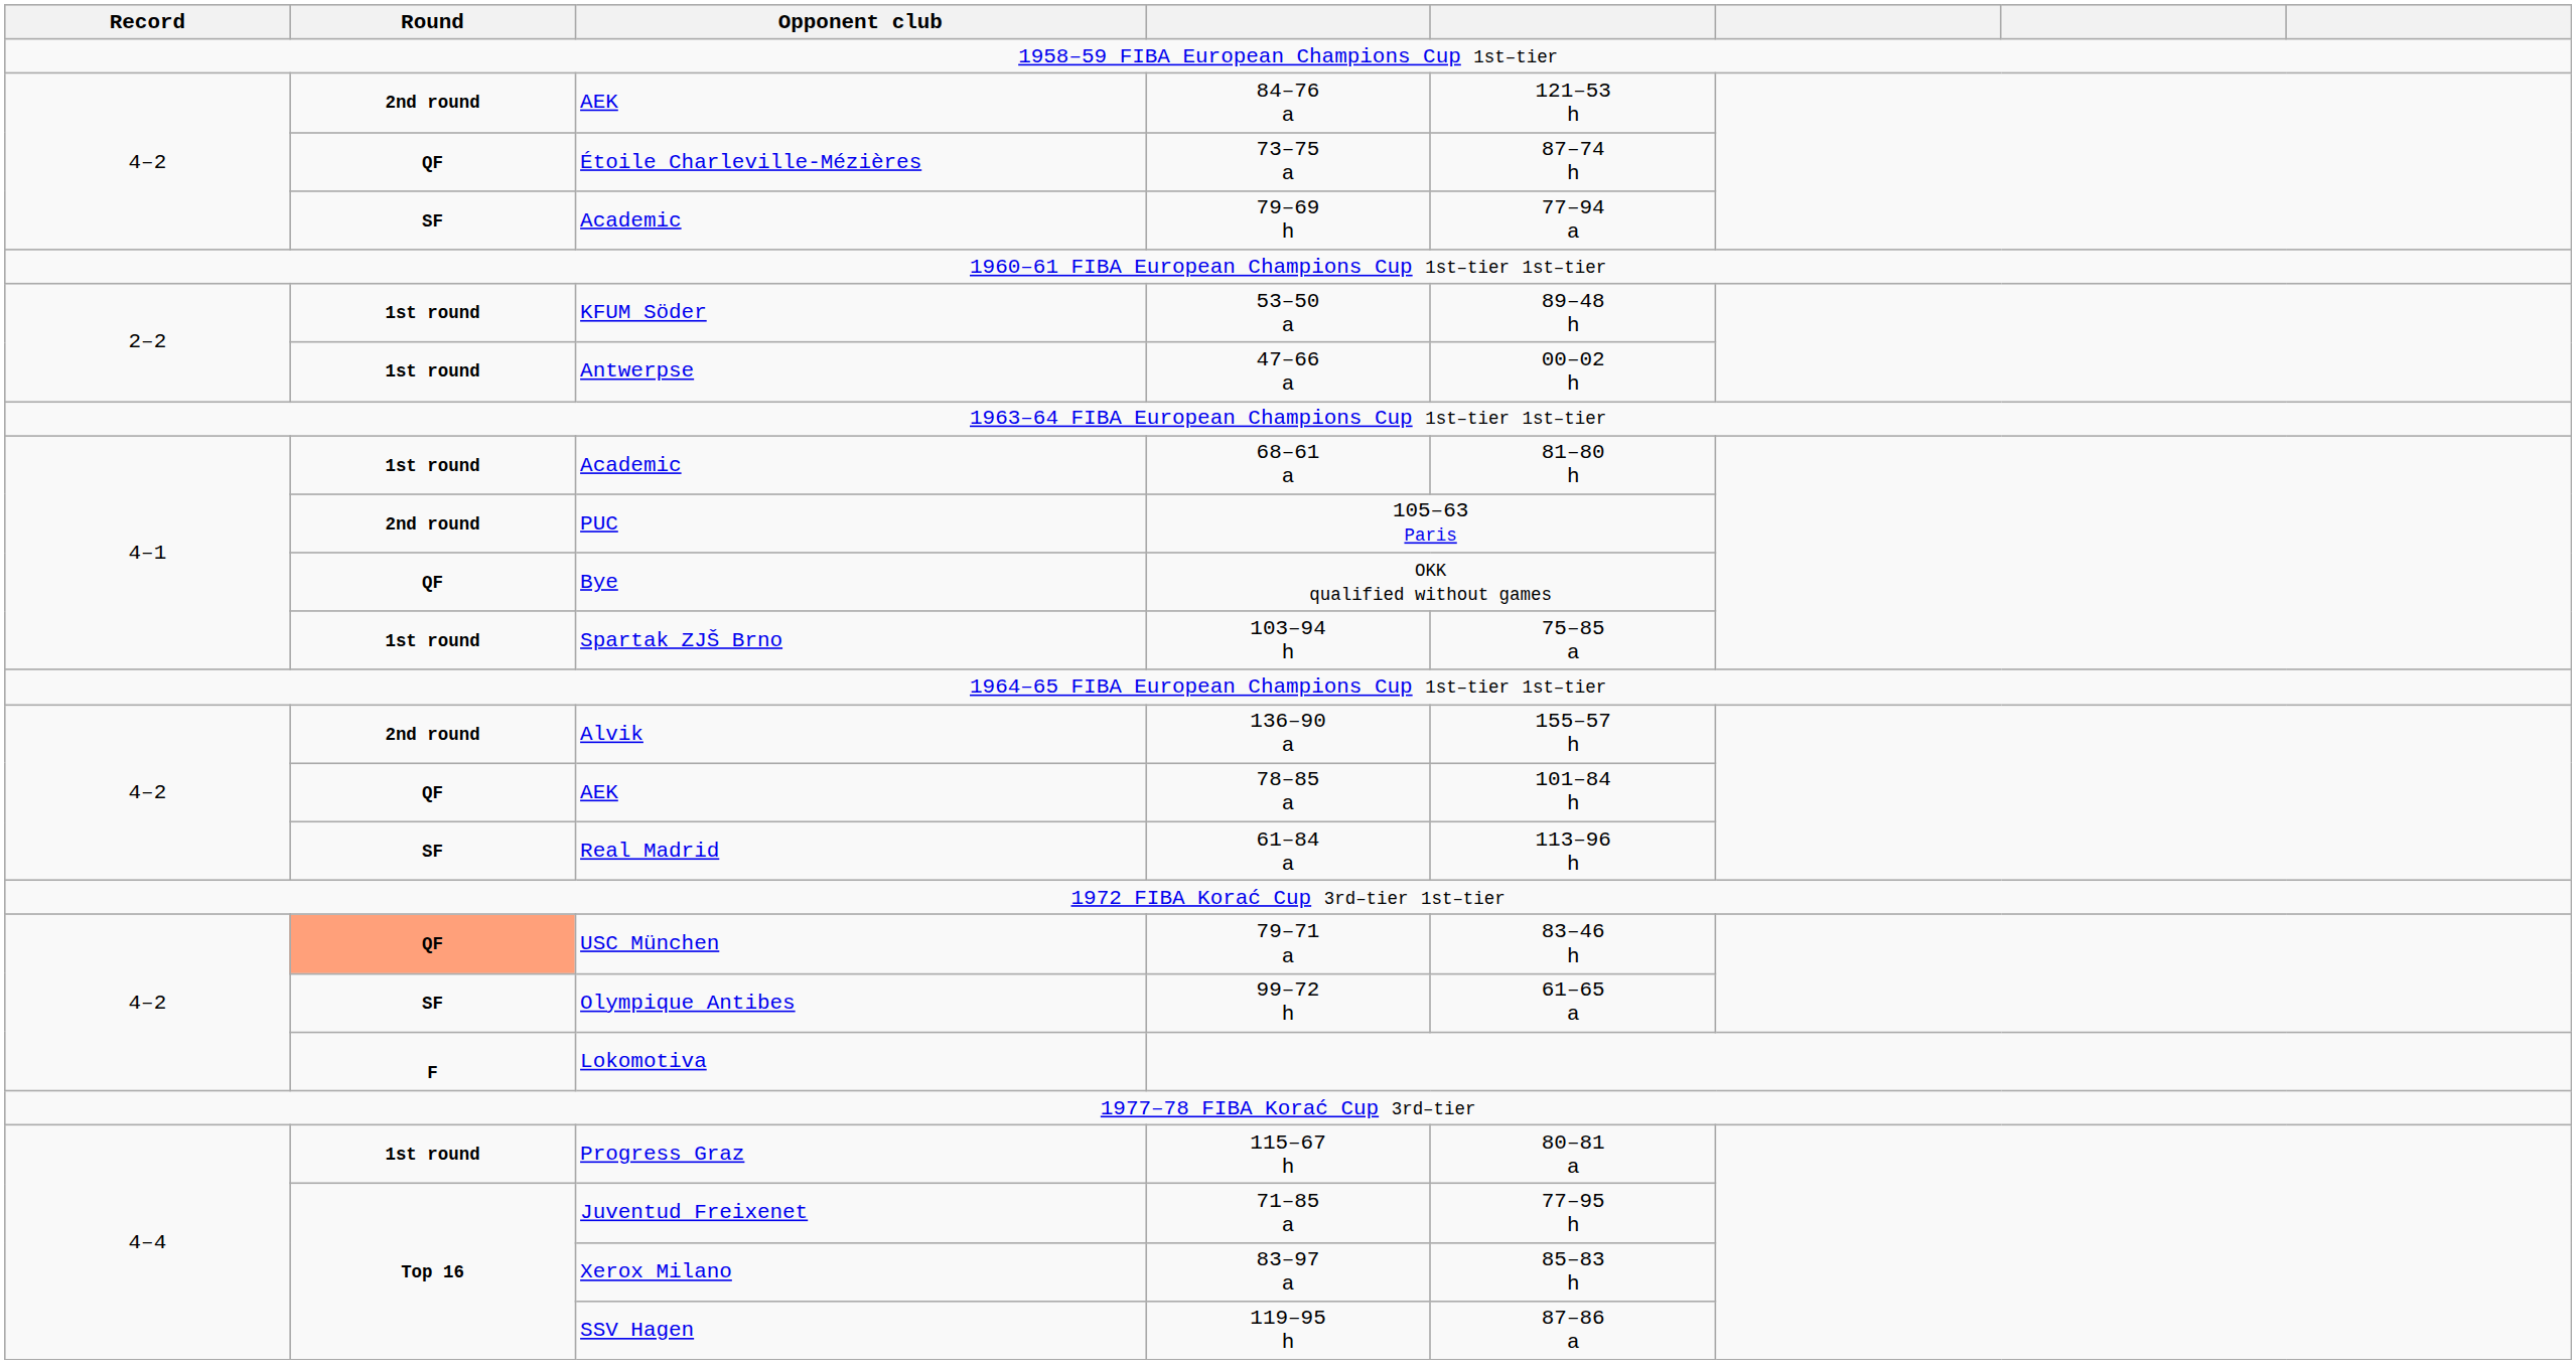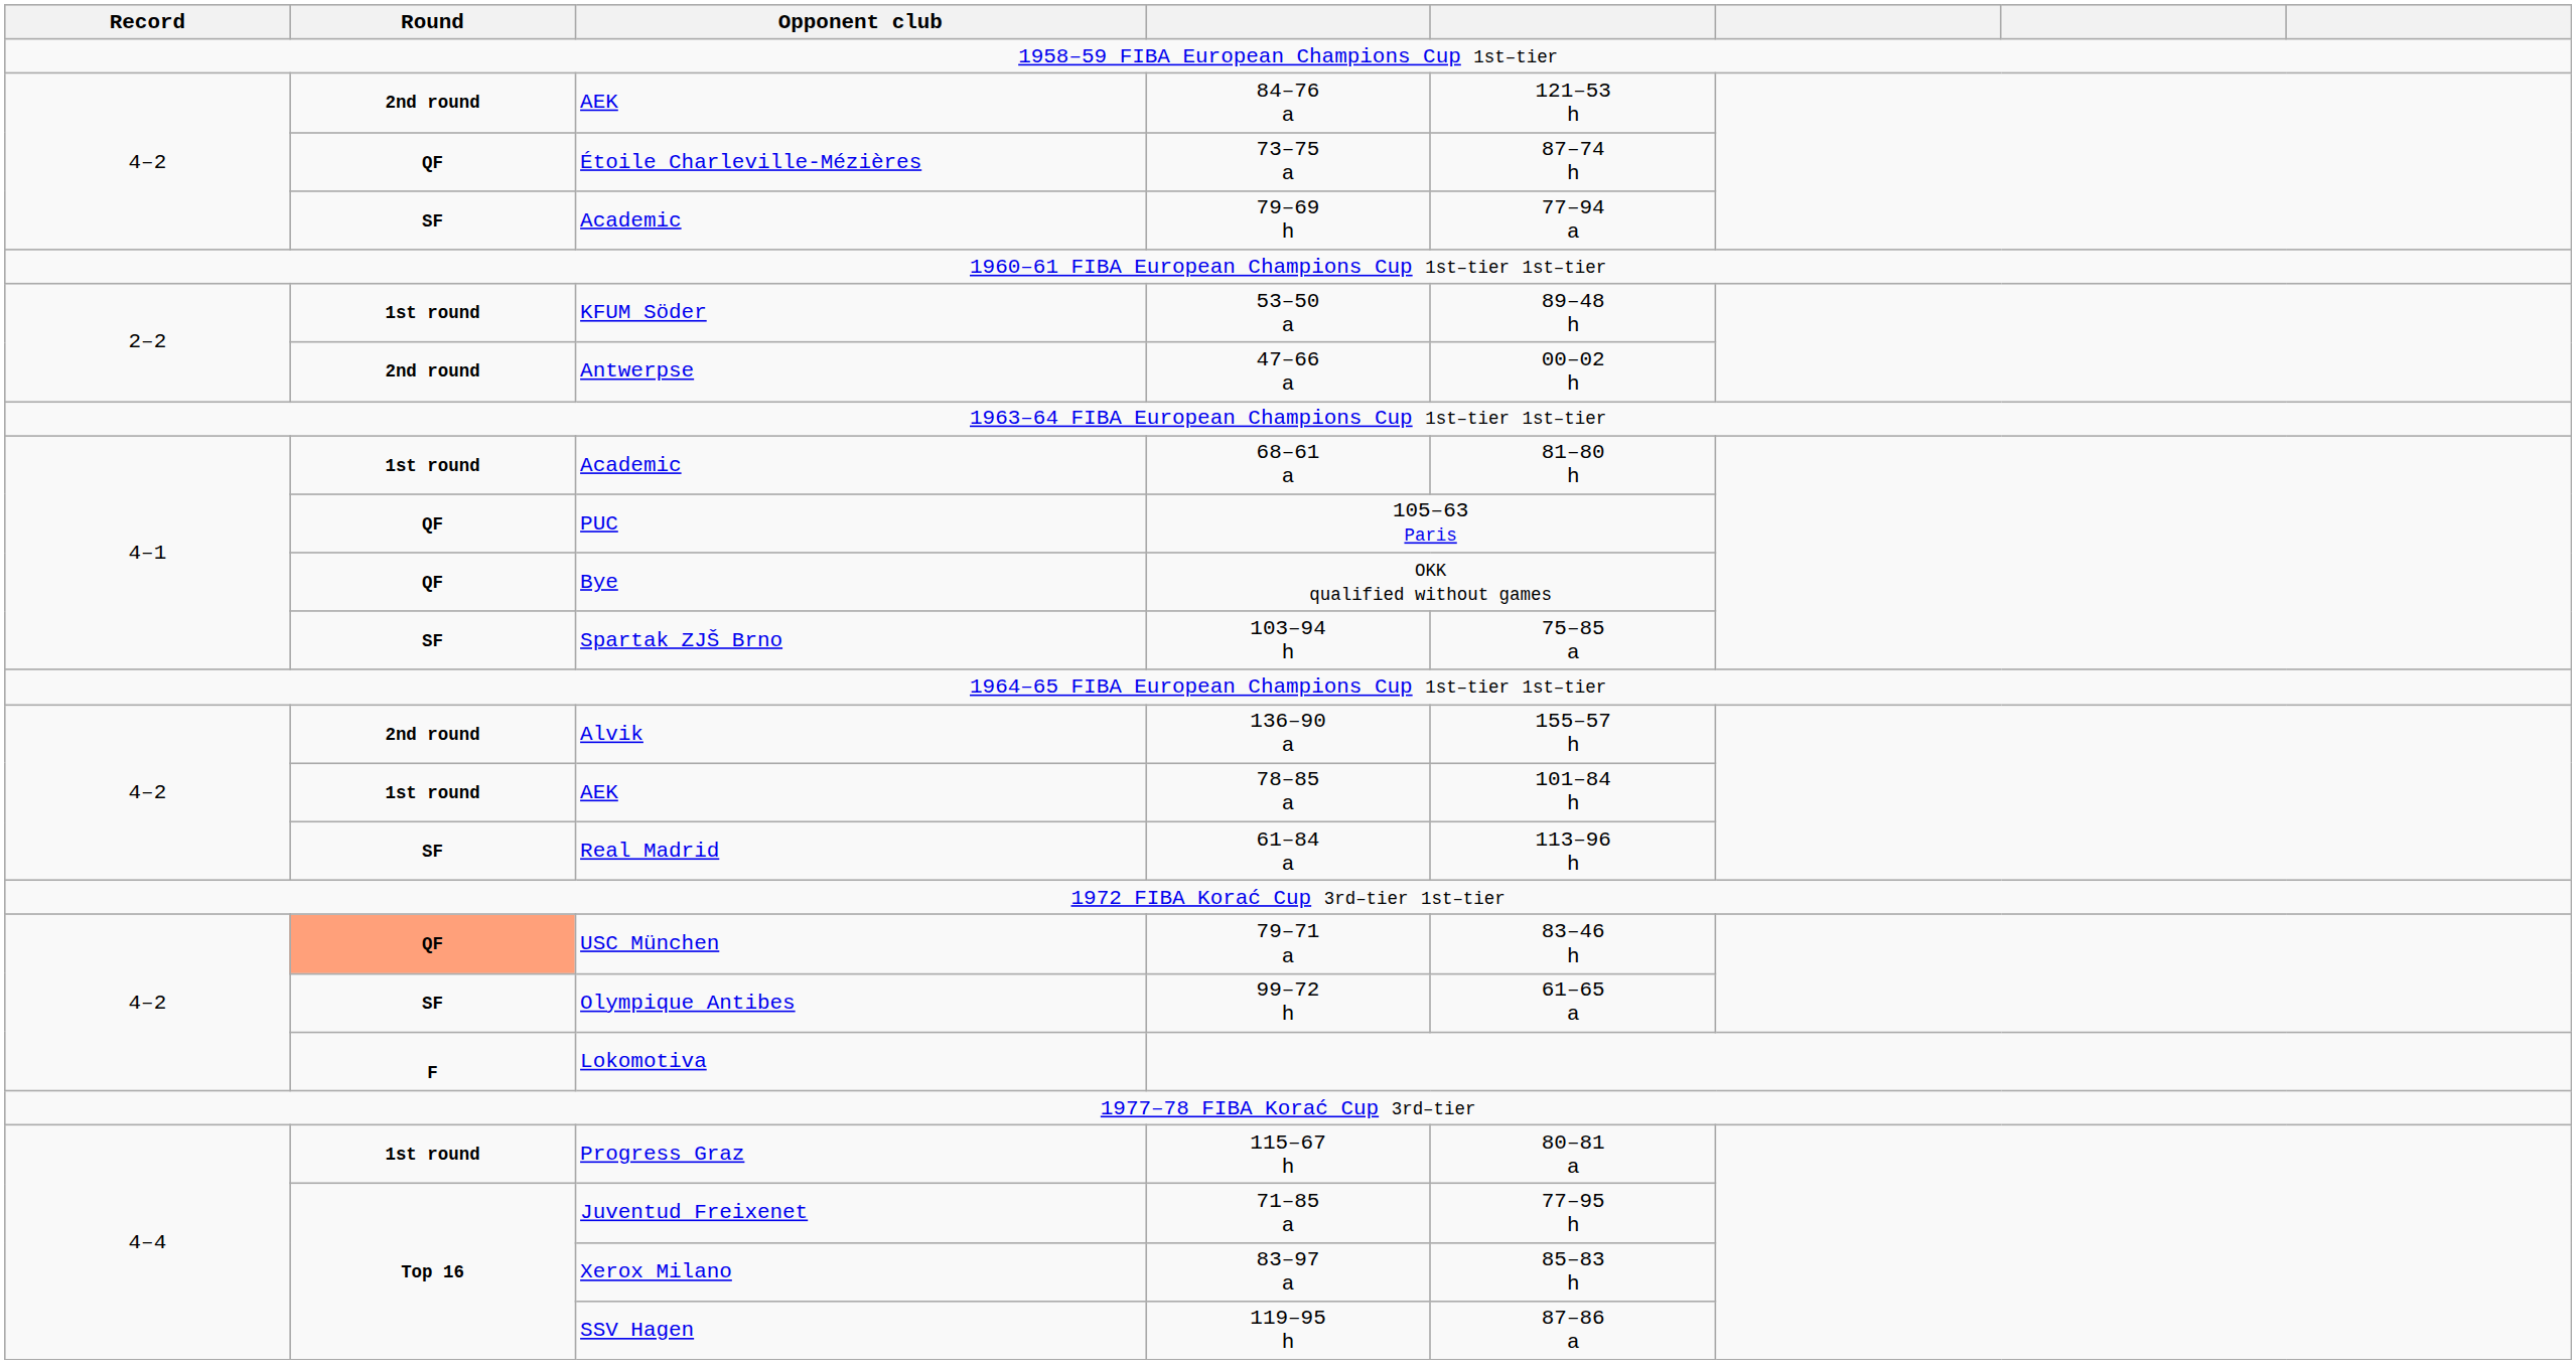Antwerpse | Round: 1st round -> 2nd round
PUC | Round: 2nd round -> QF
Spartak ZJŠ Brno | Round: 1st round -> SF
AEK / 78–85 a | Round: QF -> 1st round
